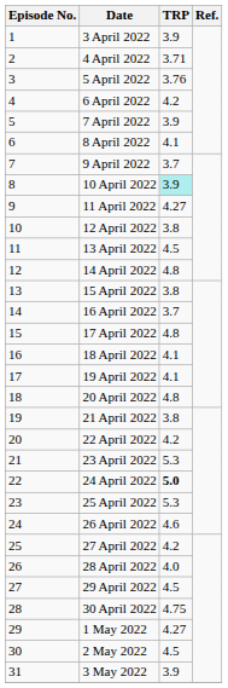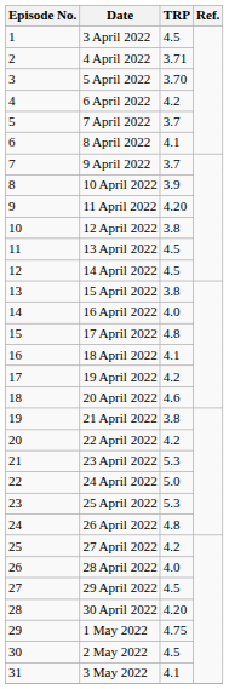3 April 2022 | TRP: 3.9 -> 4.5
5 April 2022 | TRP: 3.76 -> 3.70
7 April 2022 | TRP: 3.9 -> 3.7
10 April 2022 | TRP: paleturquoise background -> no background
11 April 2022 | TRP: 4.27 -> 4.20
14 April 2022 | TRP: 4.8 -> 4.5
16 April 2022 | TRP: 3.7 -> 4.0
19 April 2022 | TRP: 4.1 -> 4.2
20 April 2022 | TRP: 4.8 -> 4.6
24 April 2022 | TRP: bold -> normal
26 April 2022 | TRP: 4.6 -> 4.8
30 April 2022 | TRP: 4.75 -> 4.20
1 May 2022 | TRP: 4.27 -> 4.75
3 May 2022 | TRP: 3.9 -> 4.1
